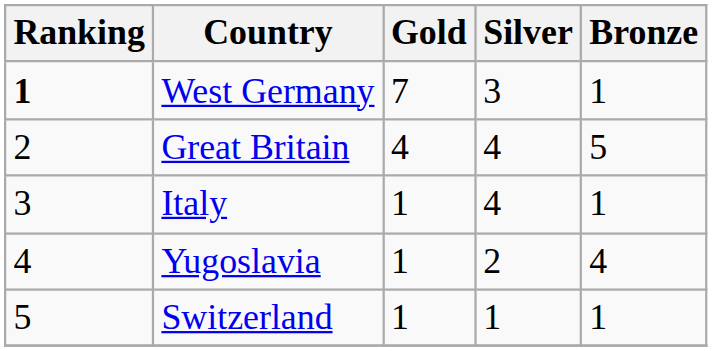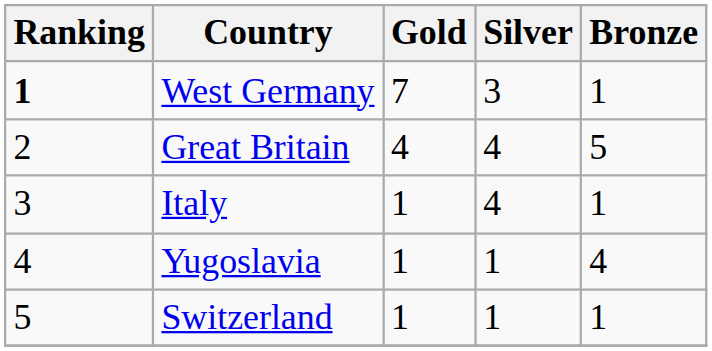Yugoslavia | Silver: 2 -> 1
